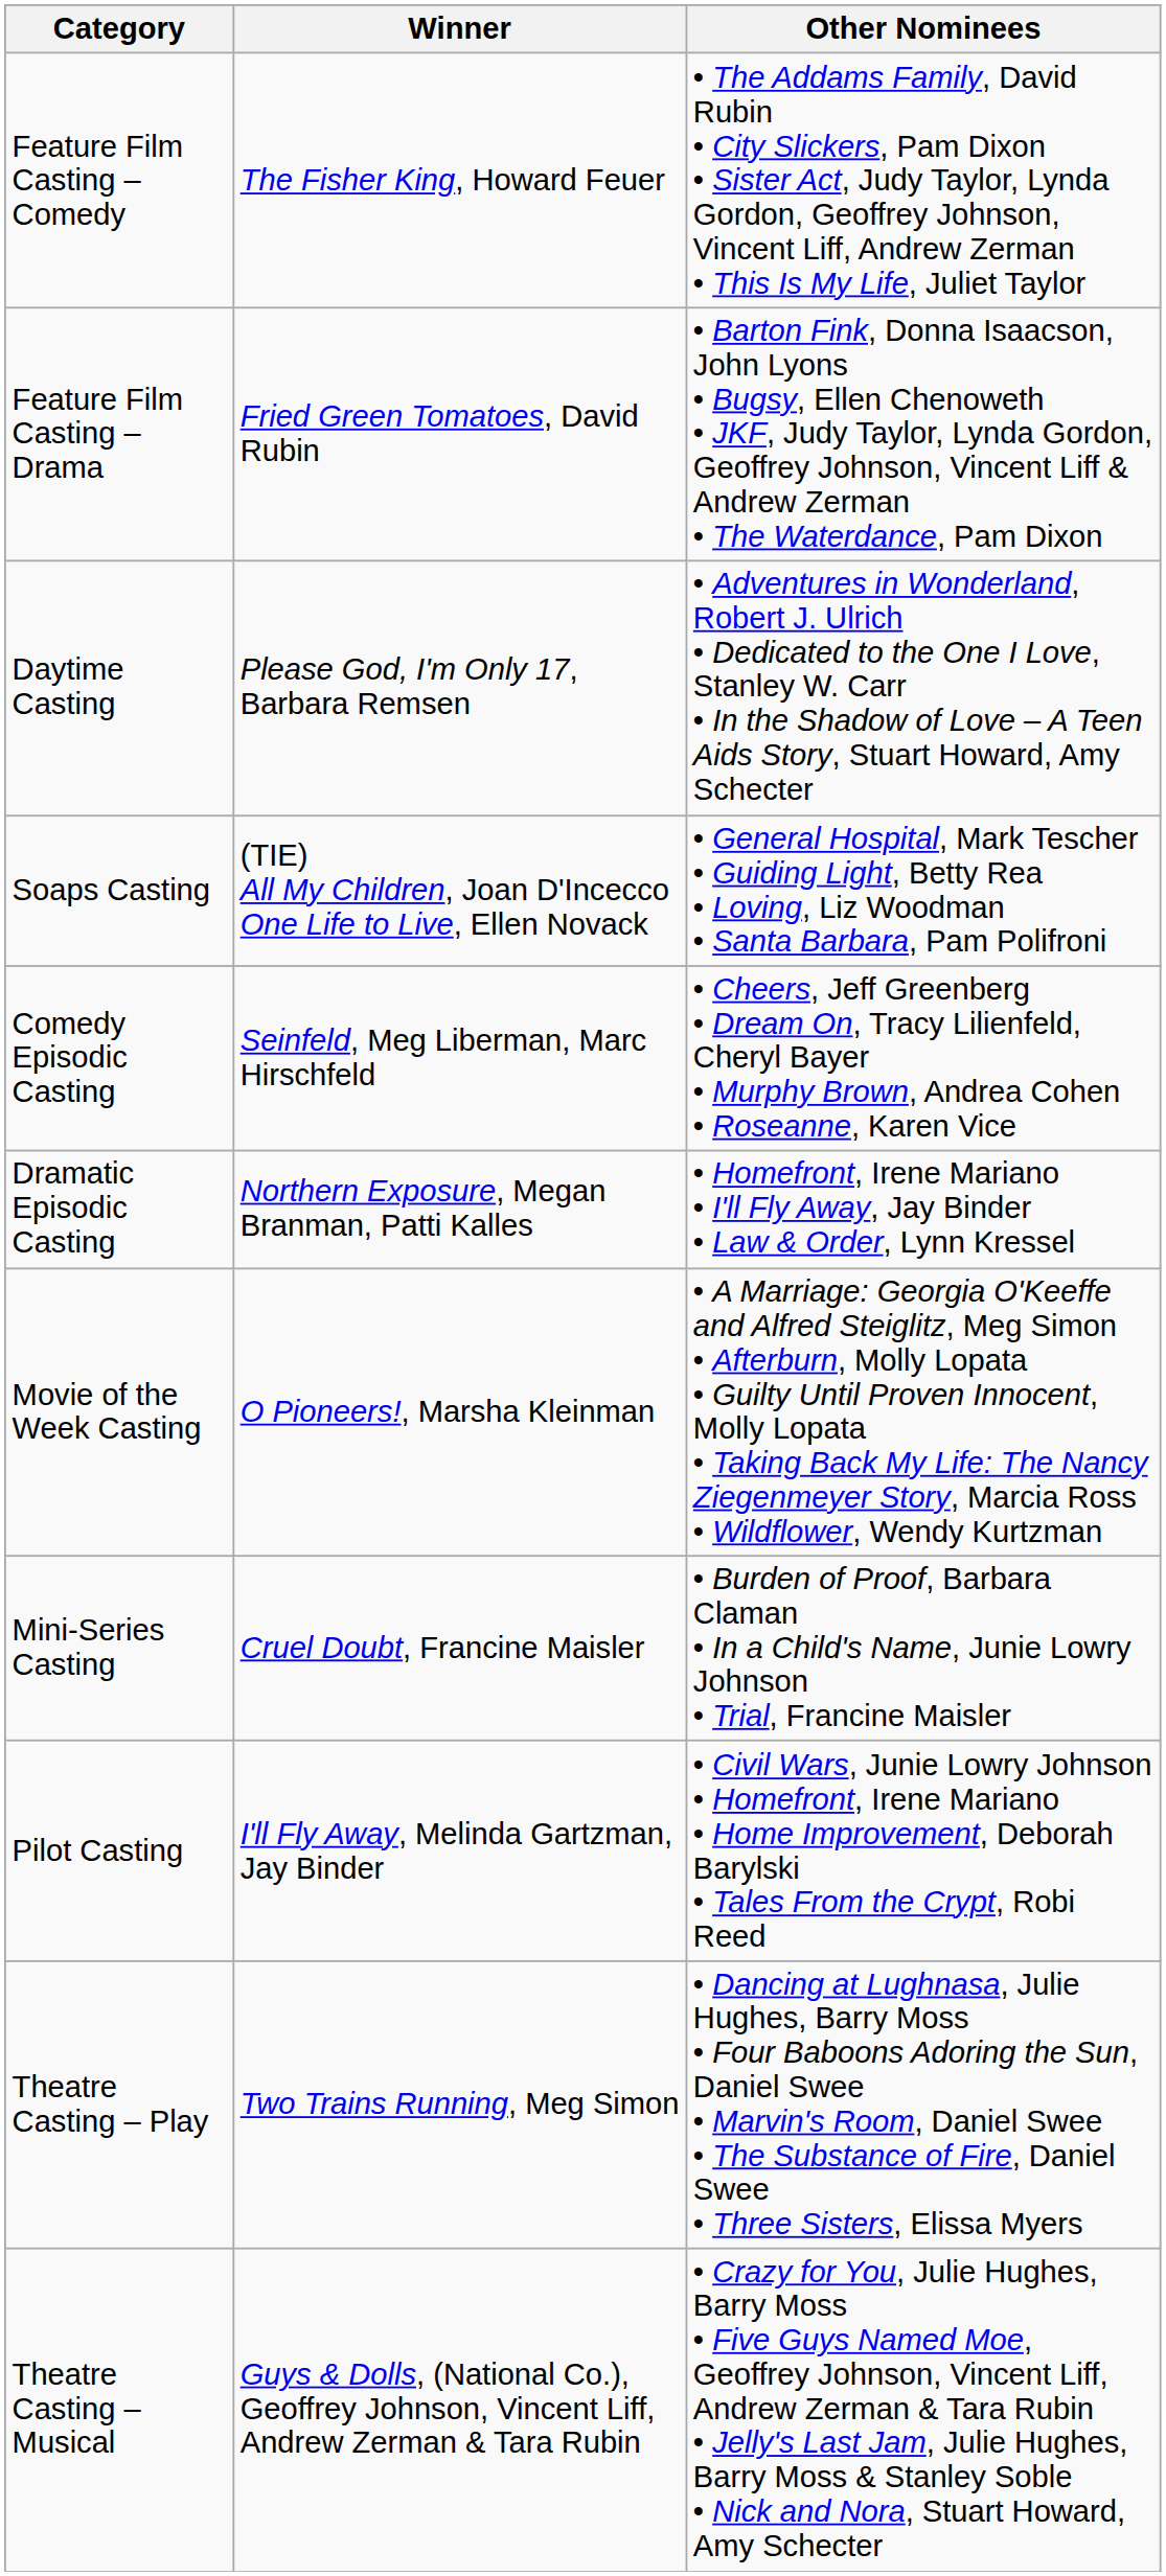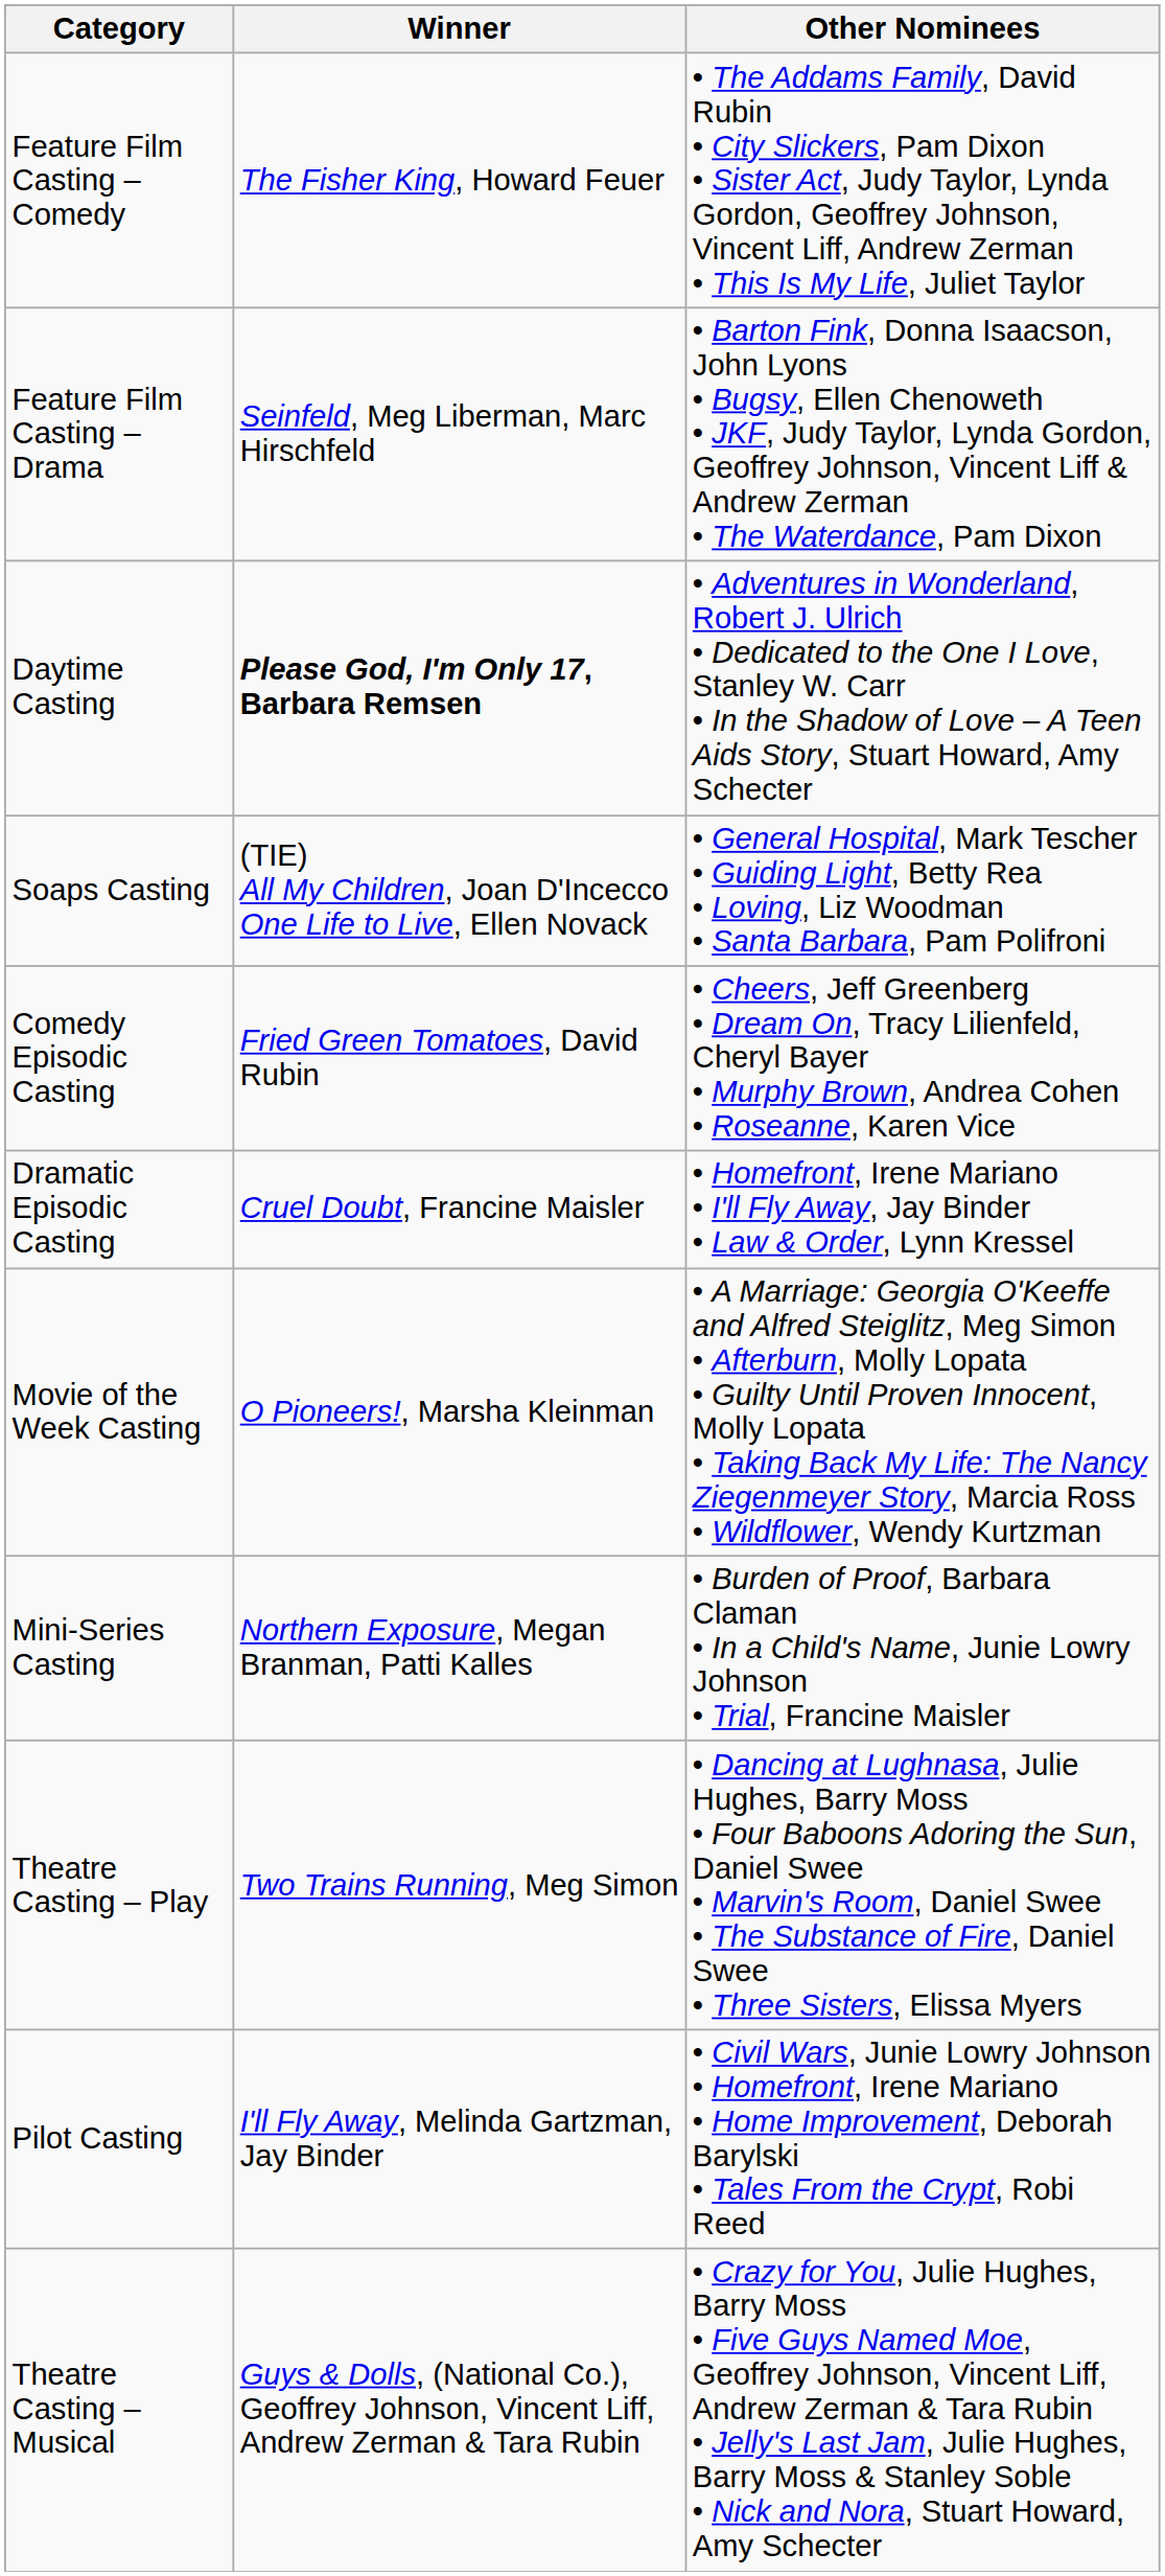Feature Film Casting – Drama | Winner: Fried Green Tomatoes, David Rubin -> Seinfeld, Meg Liberman, Marc Hirschfeld
Daytime Casting | Winner: normal -> bold
Comedy Episodic Casting | Winner: Seinfeld, Meg Liberman, Marc Hirschfeld -> Fried Green Tomatoes, David Rubin
Dramatic Episodic Casting | Winner: Northern Exposure, Megan Branman, Patti Kalles -> Cruel Doubt, Francine Maisler
Mini-Series Casting | Winner: Cruel Doubt, Francine Maisler -> Northern Exposure, Megan Branman, Patti Kalles
rows swapped: Pilot Casting <-> Theatre Casting – Play
